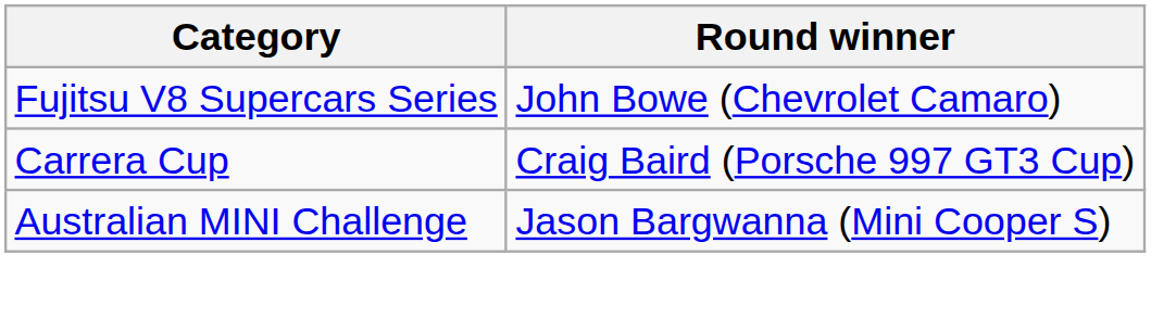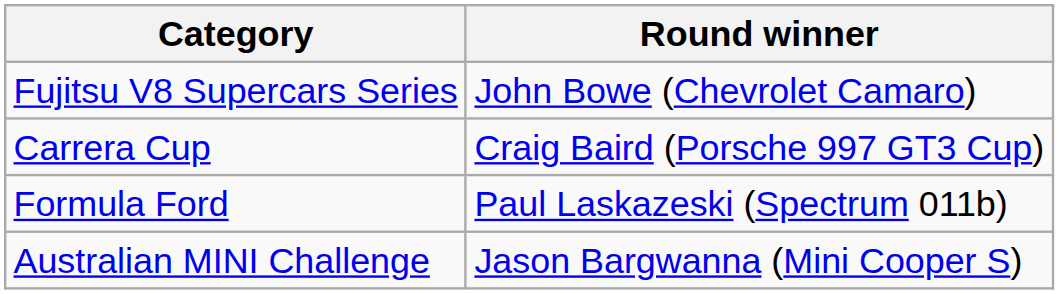+ row: Formula Ford | Paul Laskazeski (Spectrum 011b)
